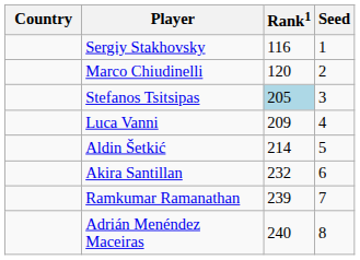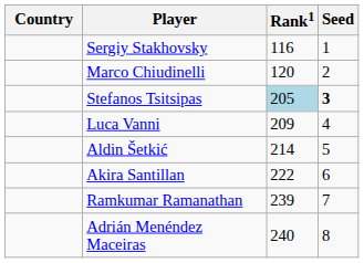Stefanos Tsitsipas | Seed: normal -> bold
Akira Santillan | Rank1: 232 -> 222
